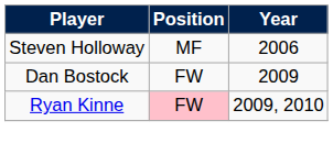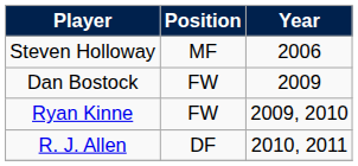Ryan Kinne | Position: pink background -> no background
+ row: R. J. Allen | DF | 2010, 2011
